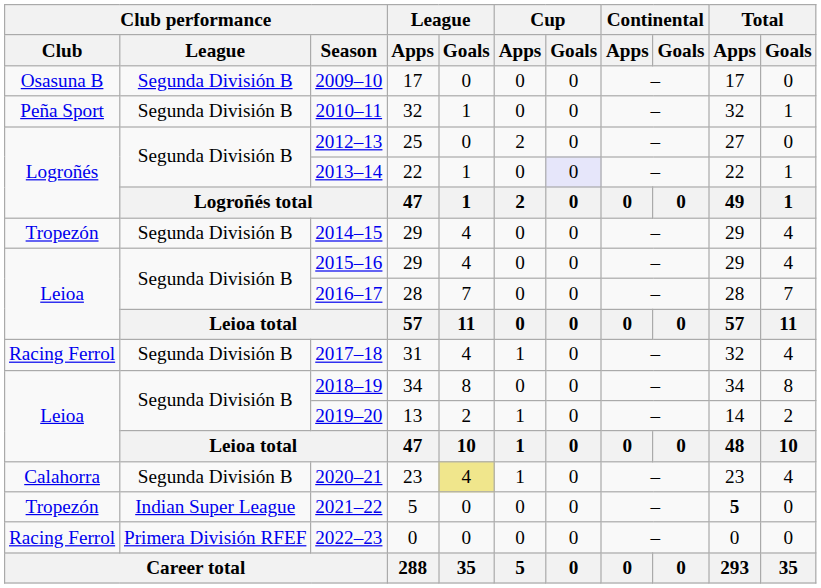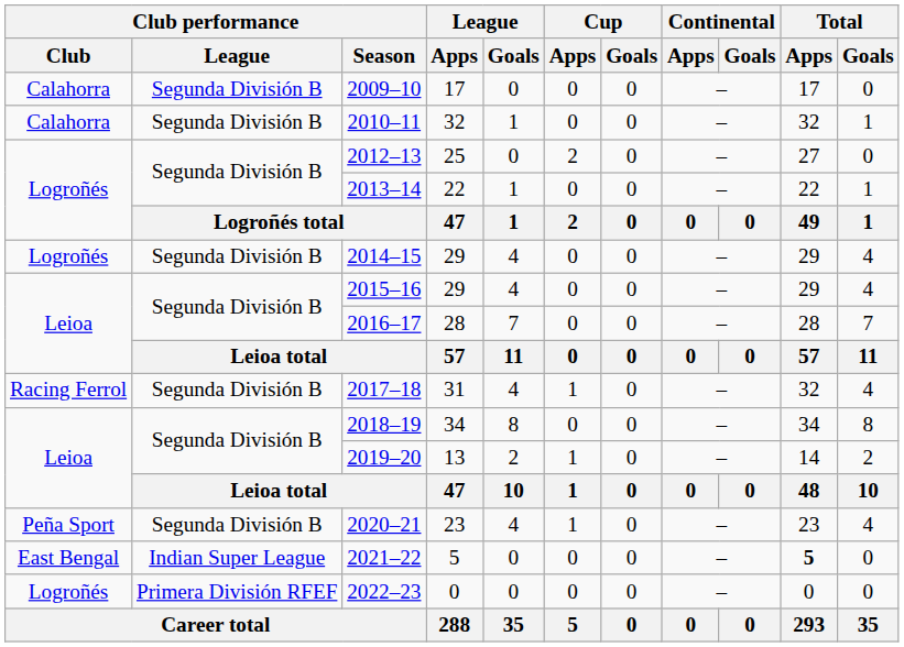2009–10 | Club performance / Club: Osasuna B -> Calahorra
2010–11 | Club performance / Club: Peña Sport -> Calahorra
2013–14 | Cup / Goals: lavender background -> no background
2014–15 | Club performance / Club: Tropezón -> Logroñés
2020–21 | Club performance / Club: Calahorra -> Peña Sport
2020–21 | League / Goals: khaki background -> no background
2021–22 | Club performance / Club: Tropezón -> East Bengal
2022–23 | Club performance / Club: Racing Ferrol -> Logroñés
